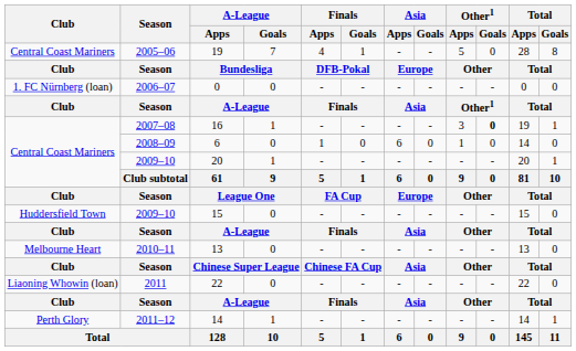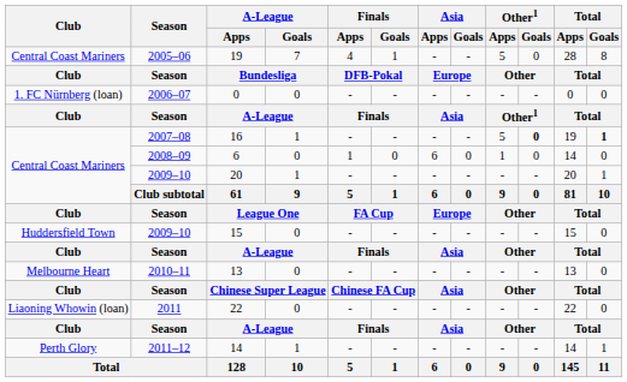16 | Other1 / Apps: 3 -> 5
16 | Total / Goals: normal -> bold
